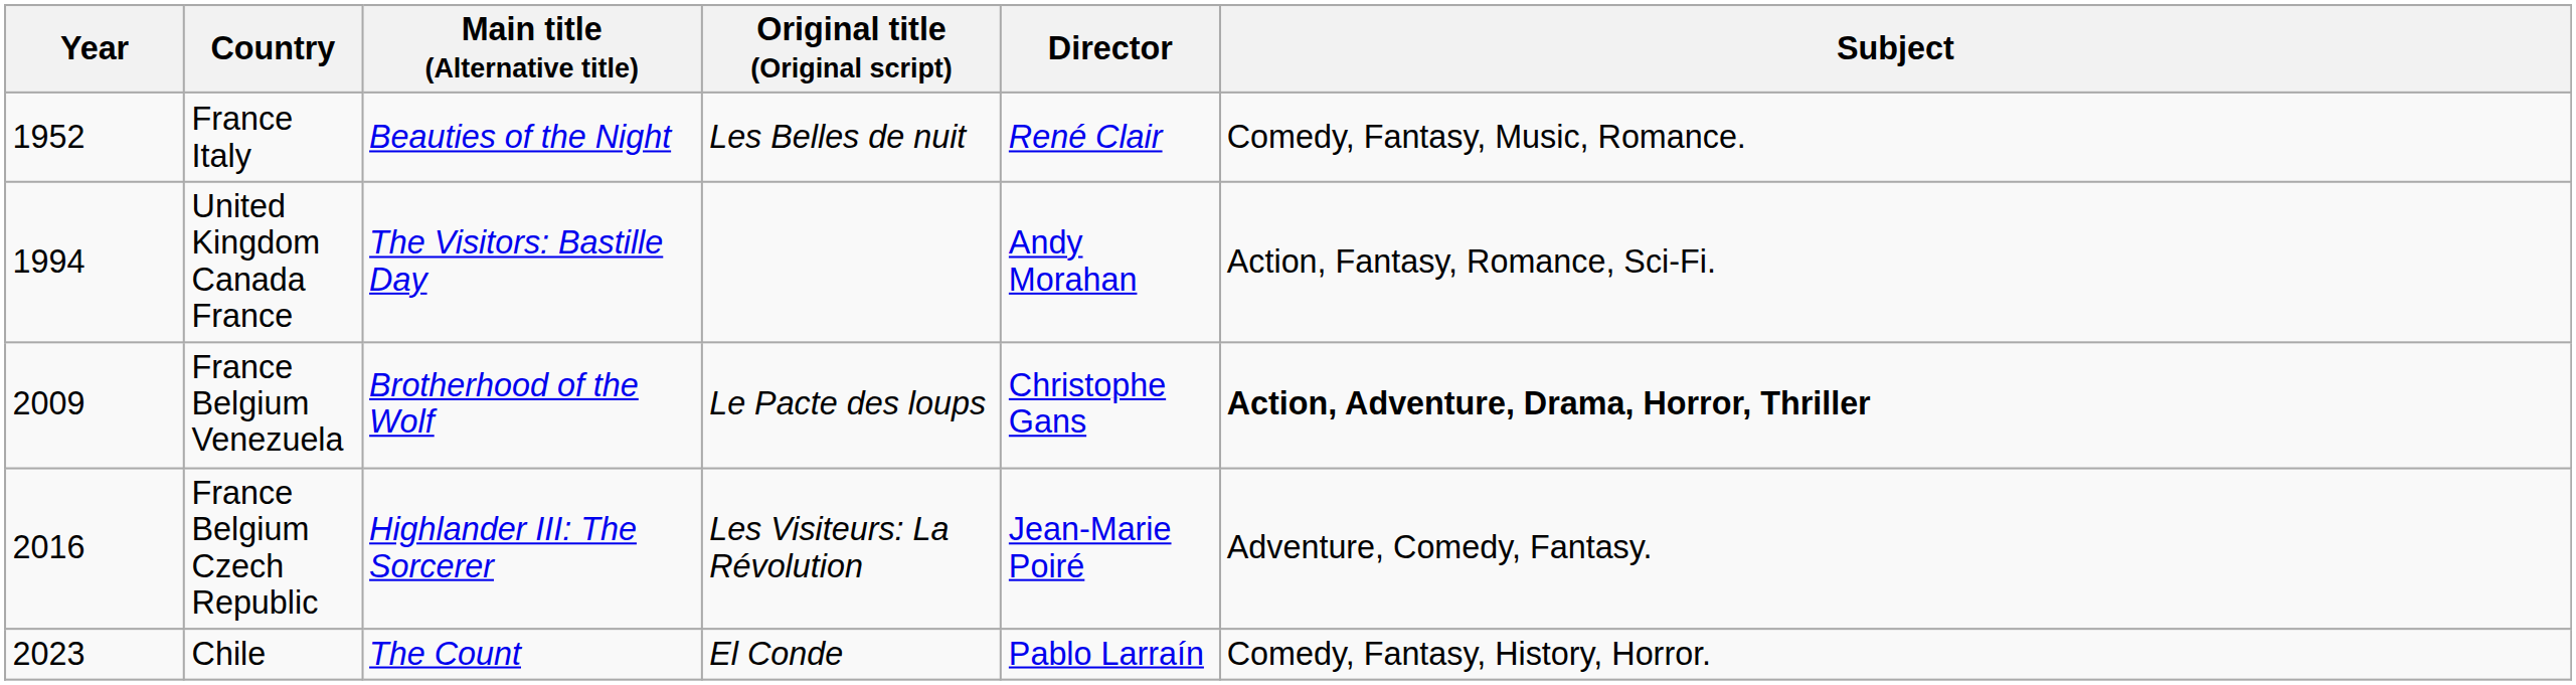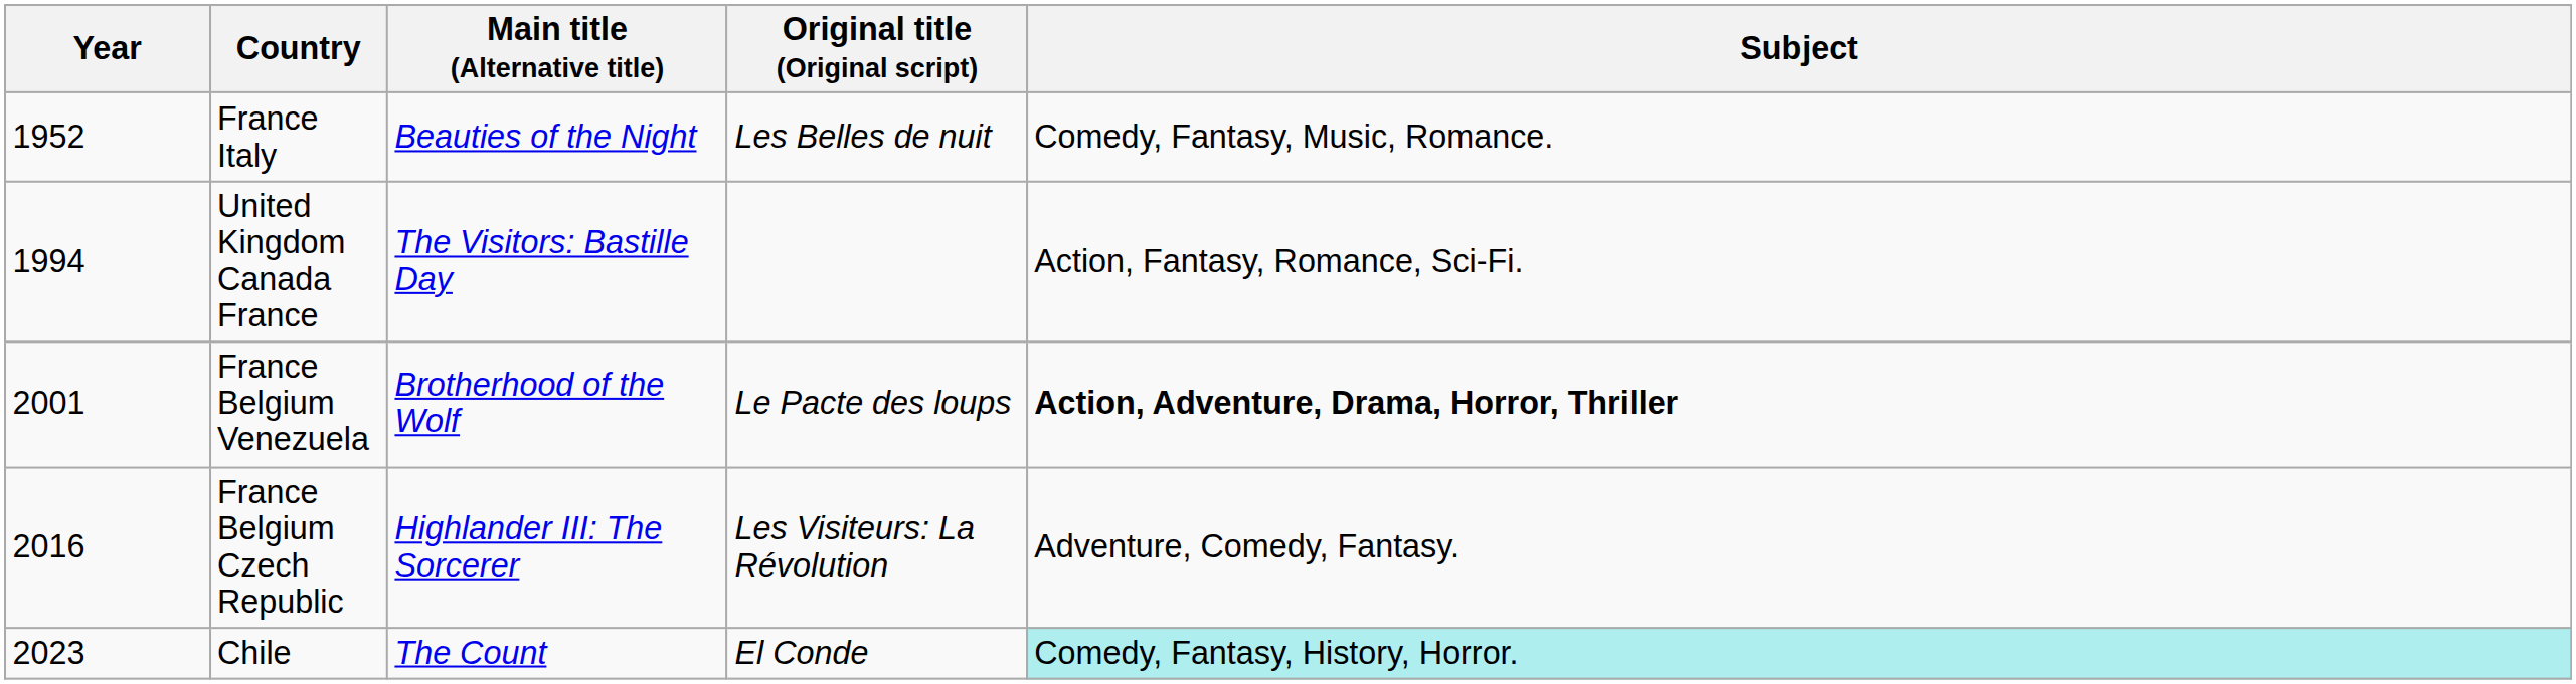- column: Director | René Clair | Andy Morahan | Christophe Gans | Jean-Marie Poiré | Pablo Larraín
France Belgium Venezuela | Year: 2009 -> 2001
Chile | Subject: no background -> paleturquoise background
